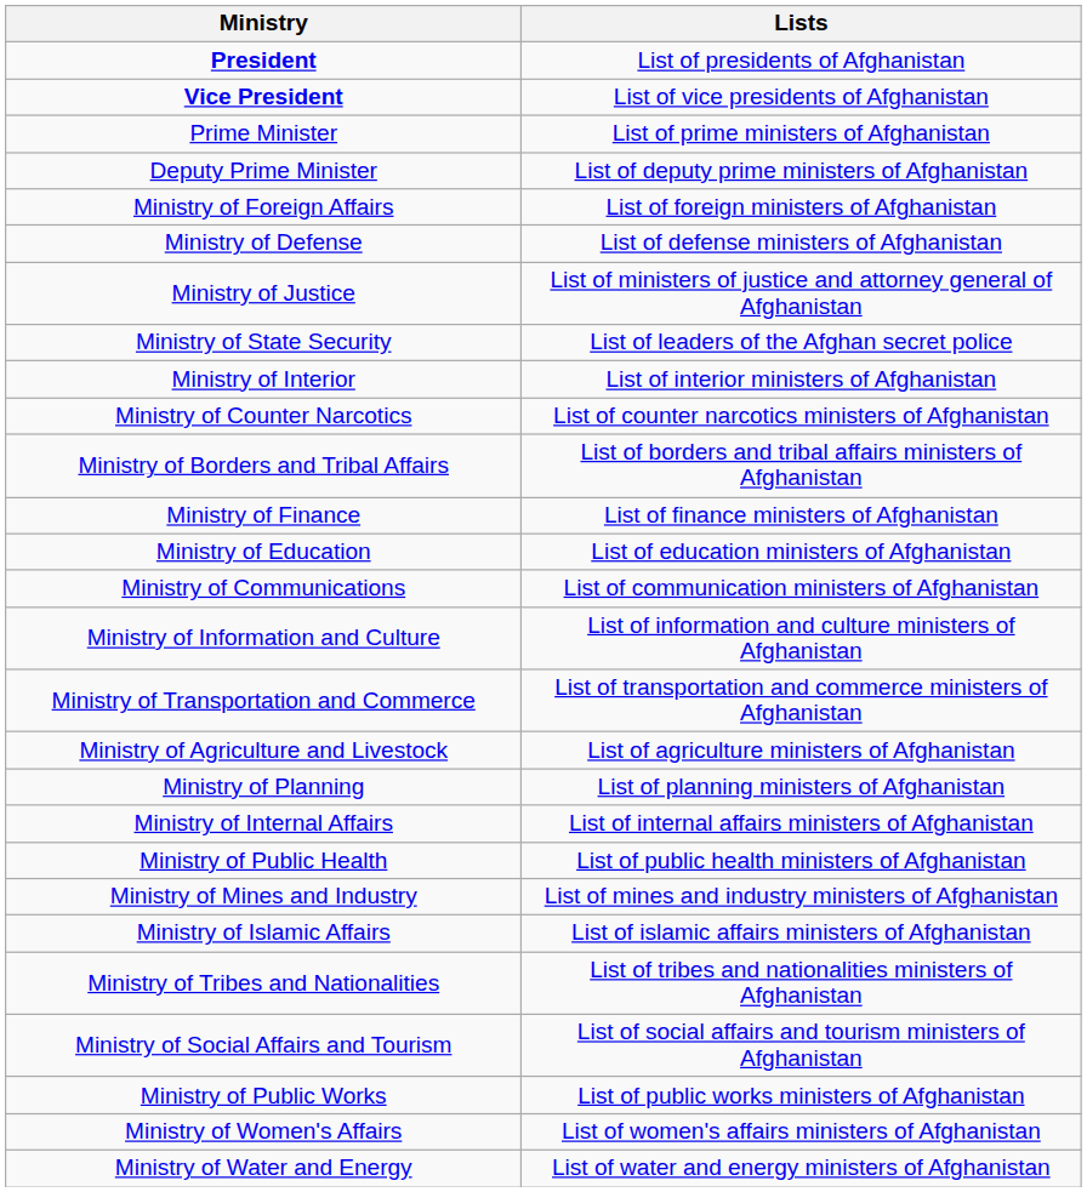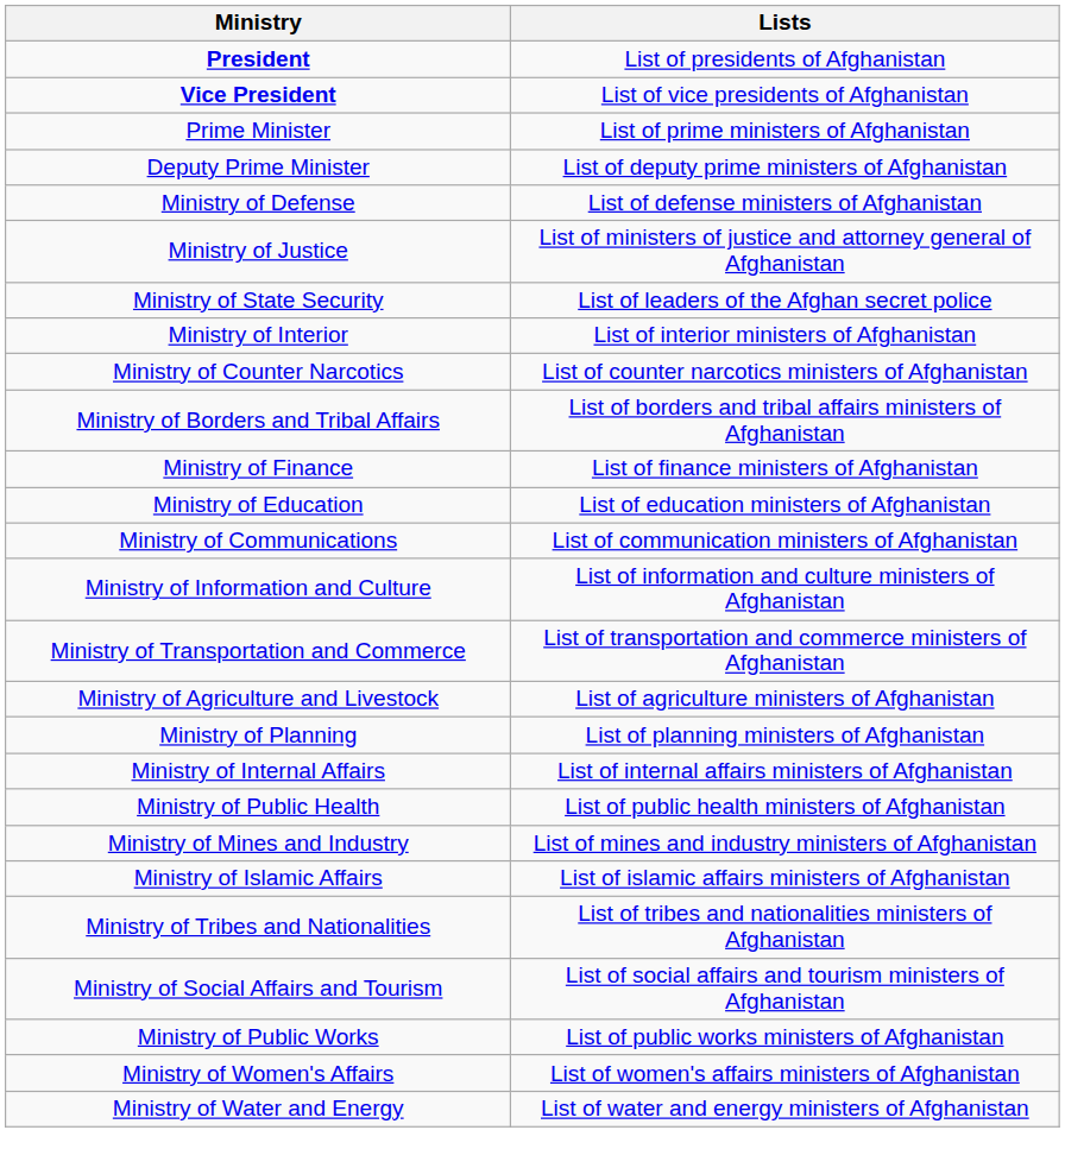- row: Ministry of Foreign Affairs | List of foreign ministers of Afghanistan
